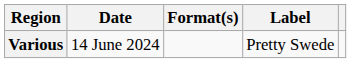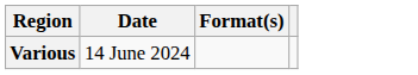- column: Label | Pretty Swede
